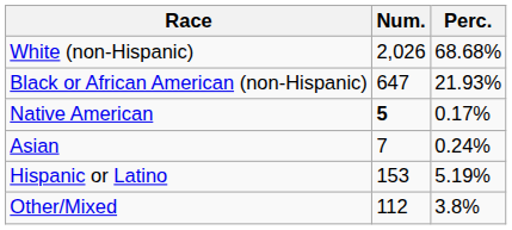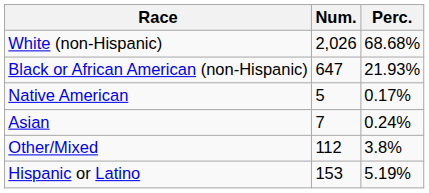Native American | Num.: bold -> normal
rows swapped: Other/Mixed <-> Hispanic or Latino
